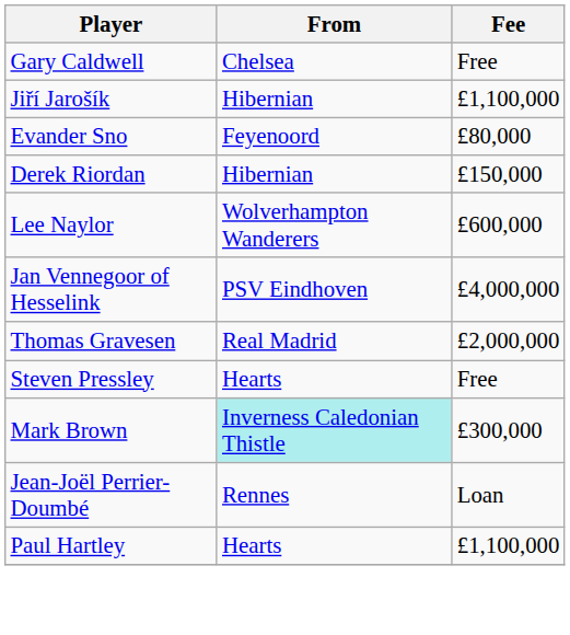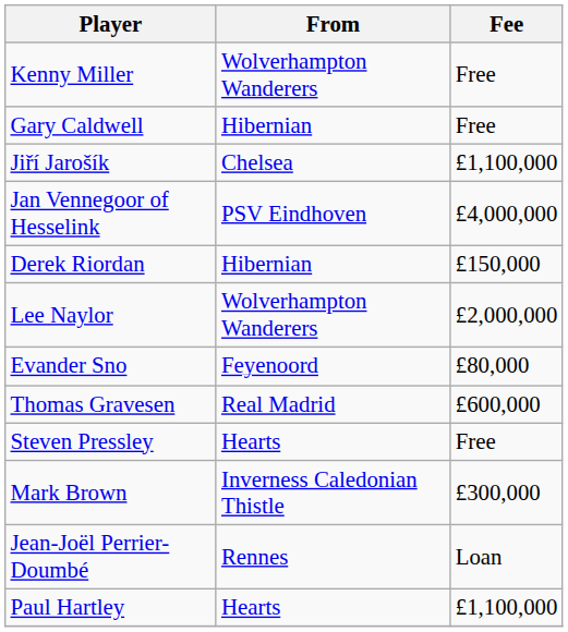+ row: Kenny Miller | Wolverhampton Wanderers | Free
Gary Caldwell | From: Chelsea -> Hibernian
Jiří Jarošík | From: Hibernian -> Chelsea
rows swapped: Evander Sno <-> Jan Vennegoor of Hesselink
Lee Naylor | Fee: £600,000 -> £2,000,000
Thomas Gravesen | Fee: £2,000,000 -> £600,000
Mark Brown | From: paleturquoise background -> no background
